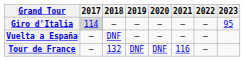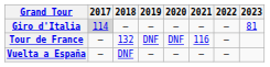Giro d'Italia | 2023: 95 -> 81
rows swapped: Tour de France <-> Vuelta a España
